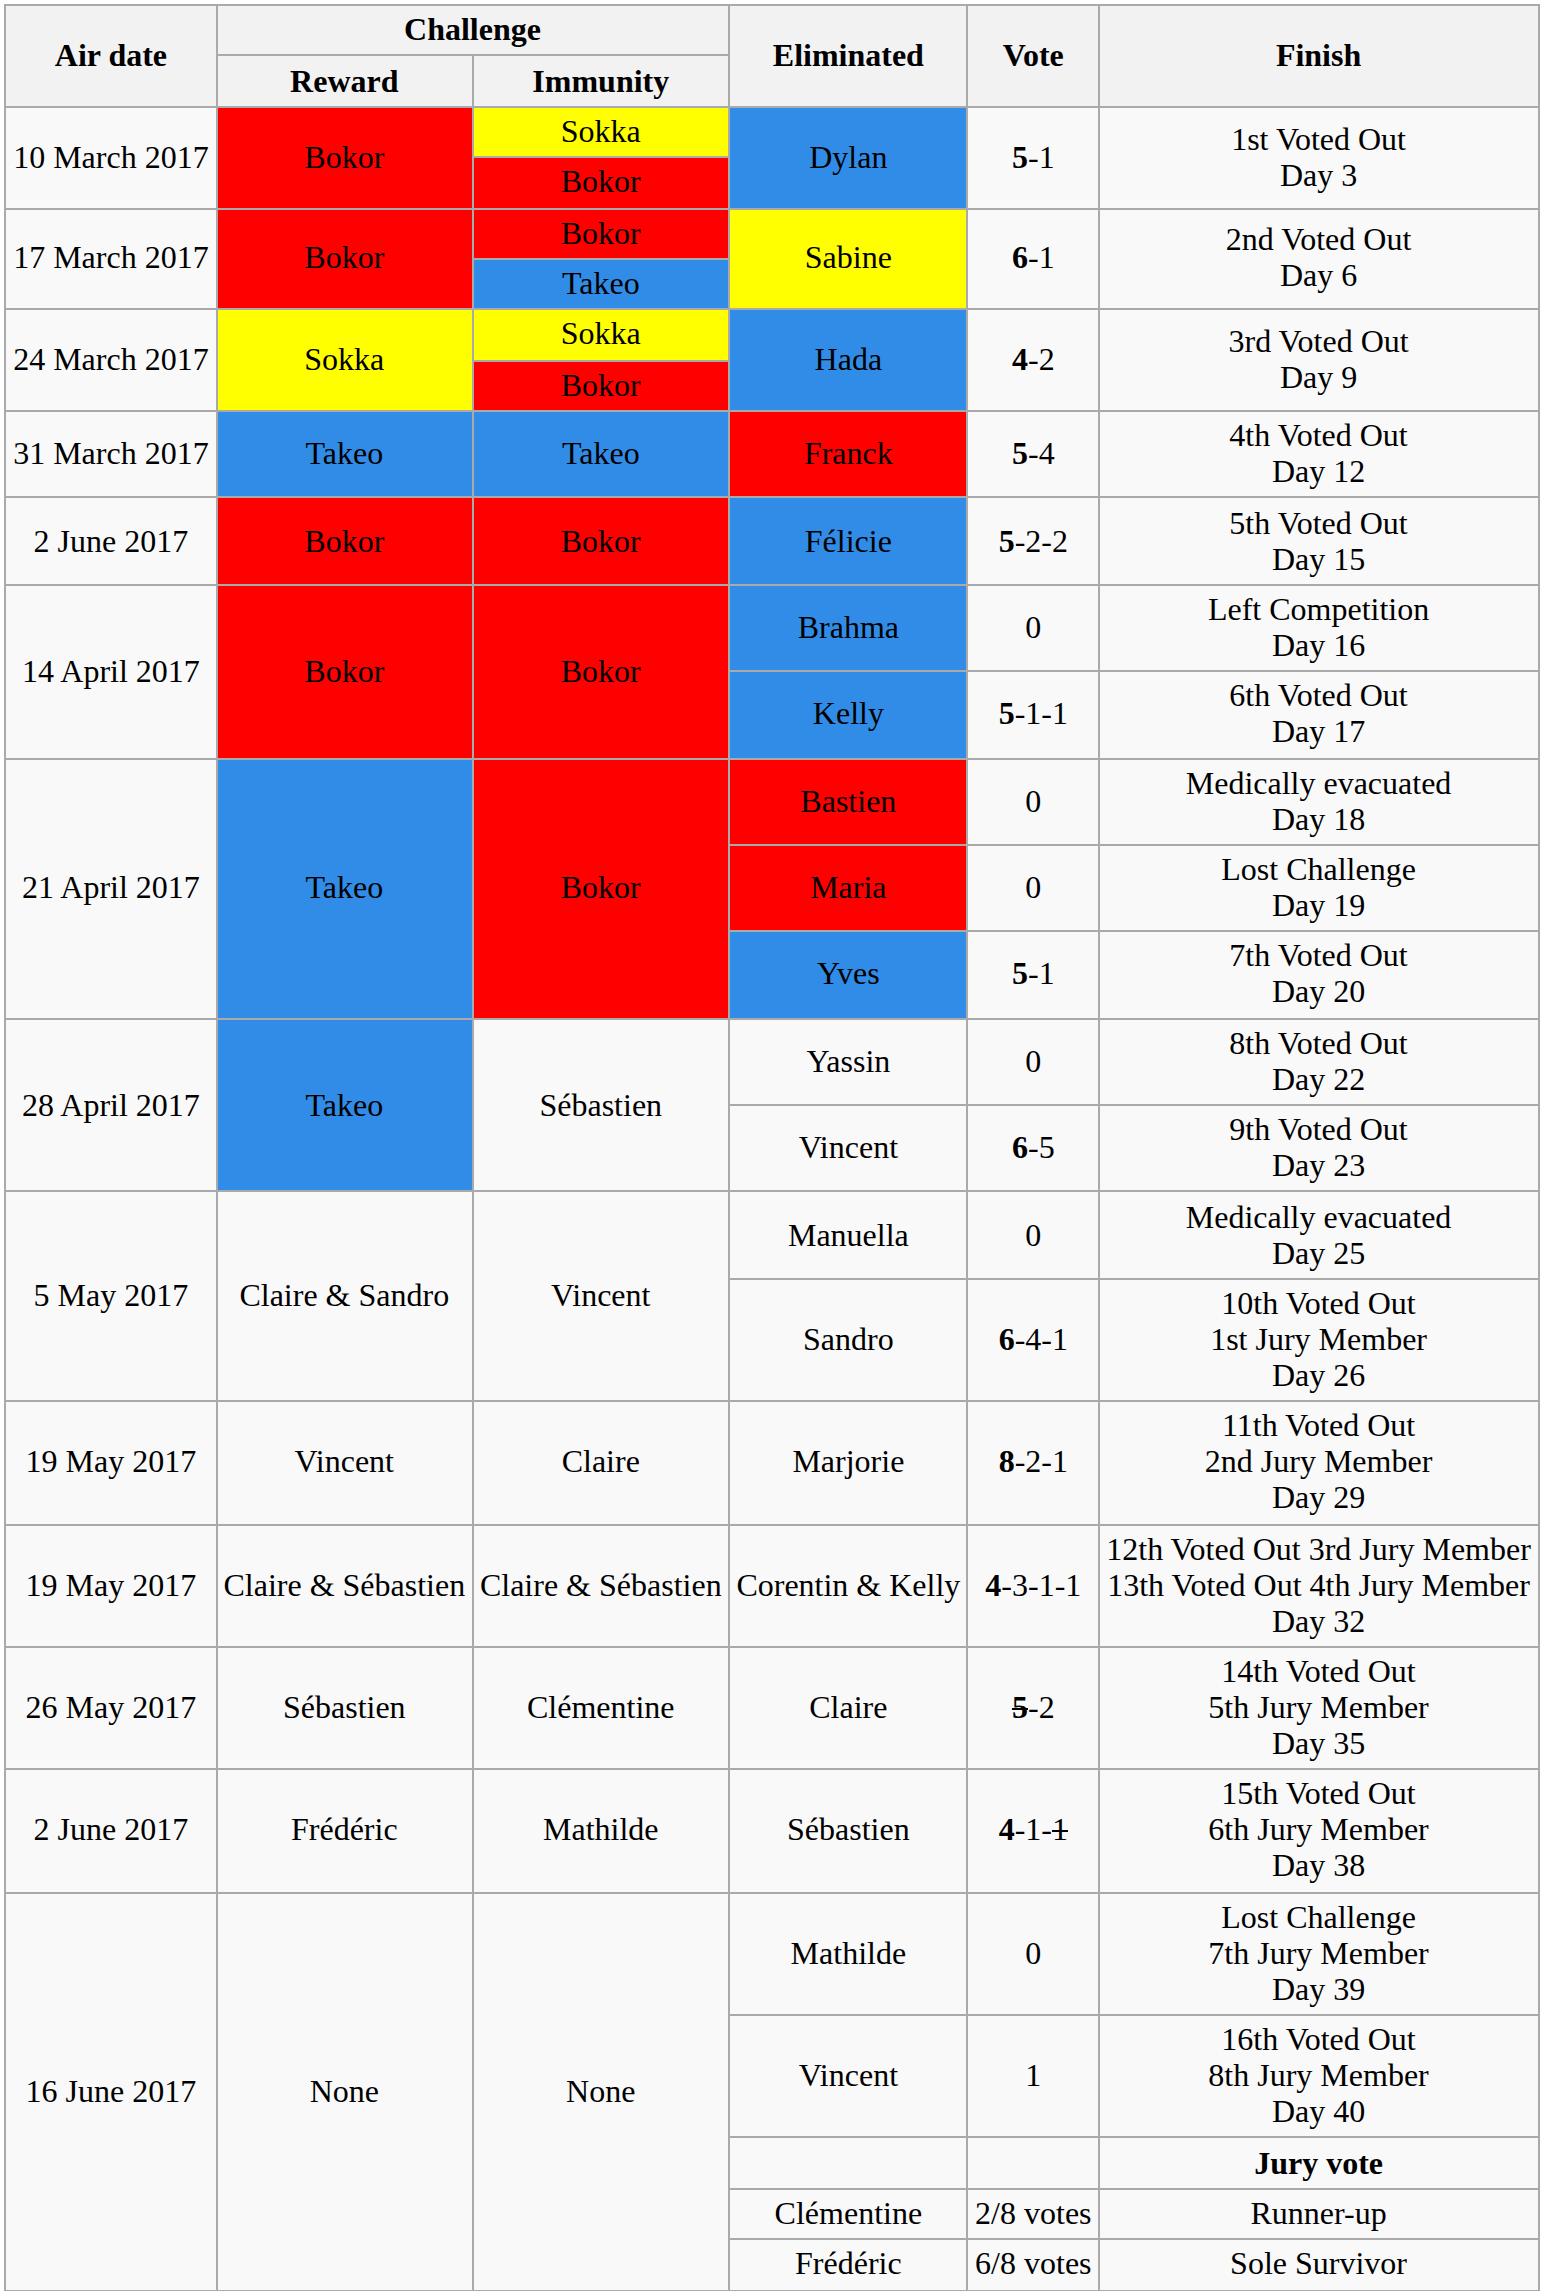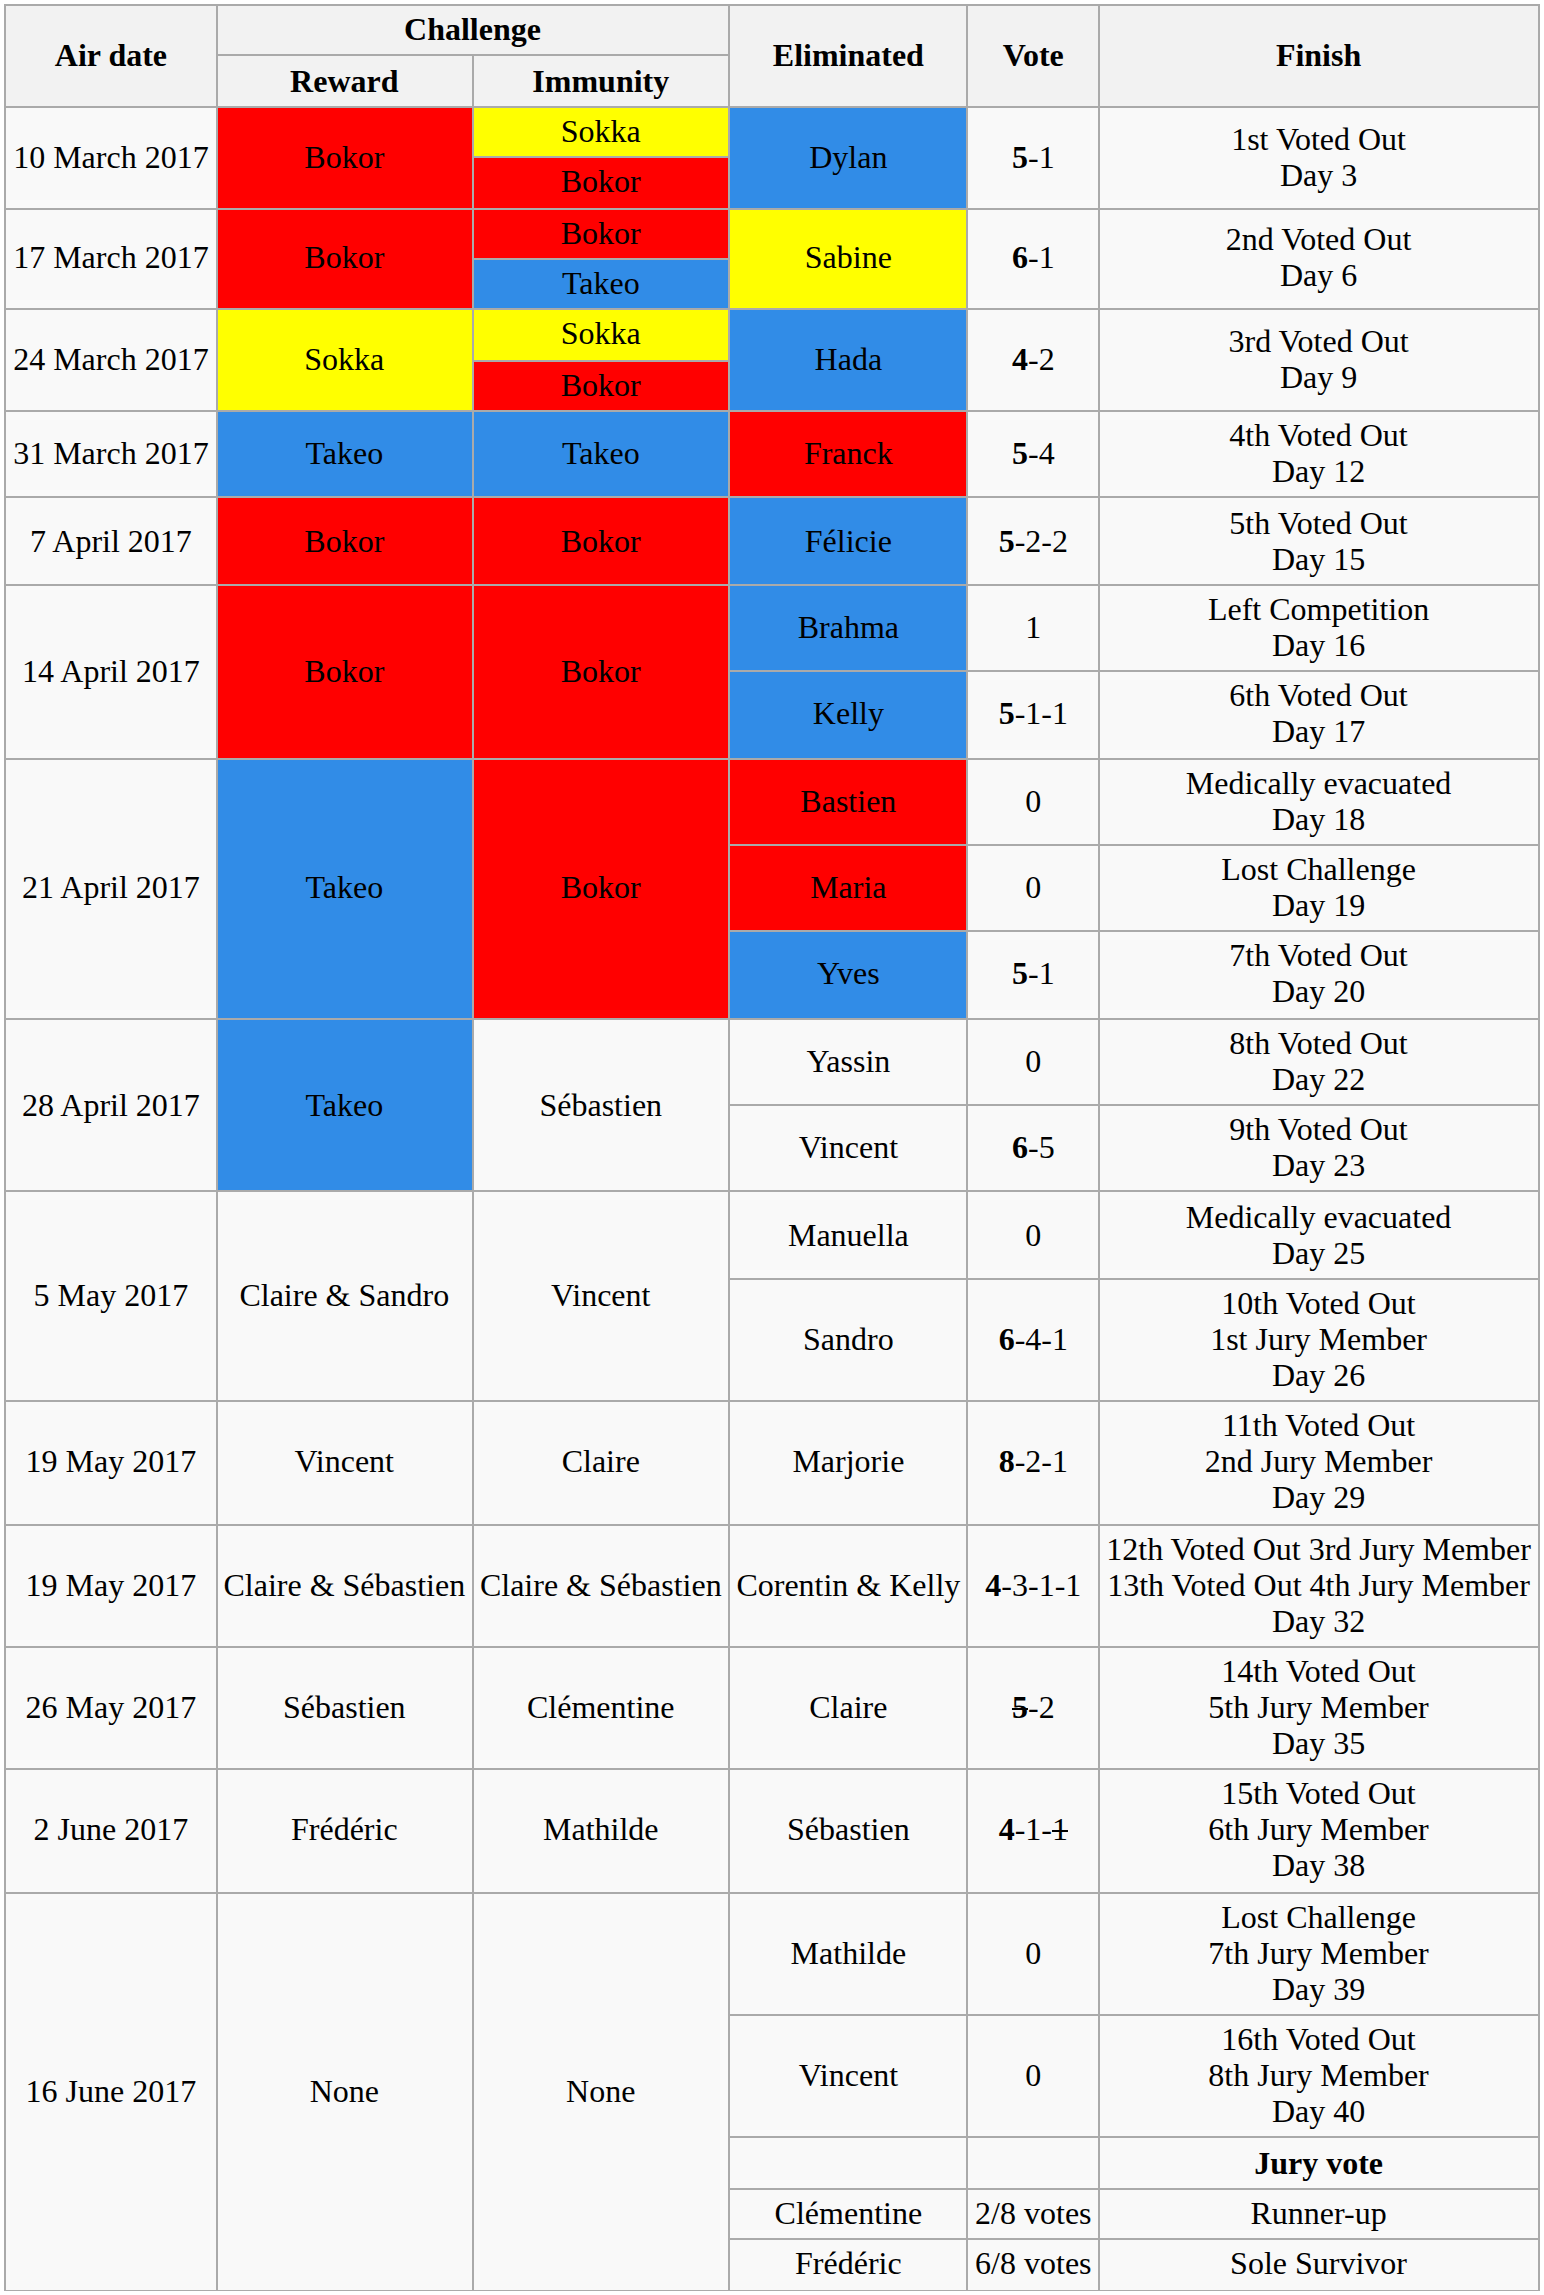Félicie | Air date: 2 June 2017 -> 7 April 2017
Brahma | Vote: 0 -> 1
None / Vincent | Vote: 1 -> 0
